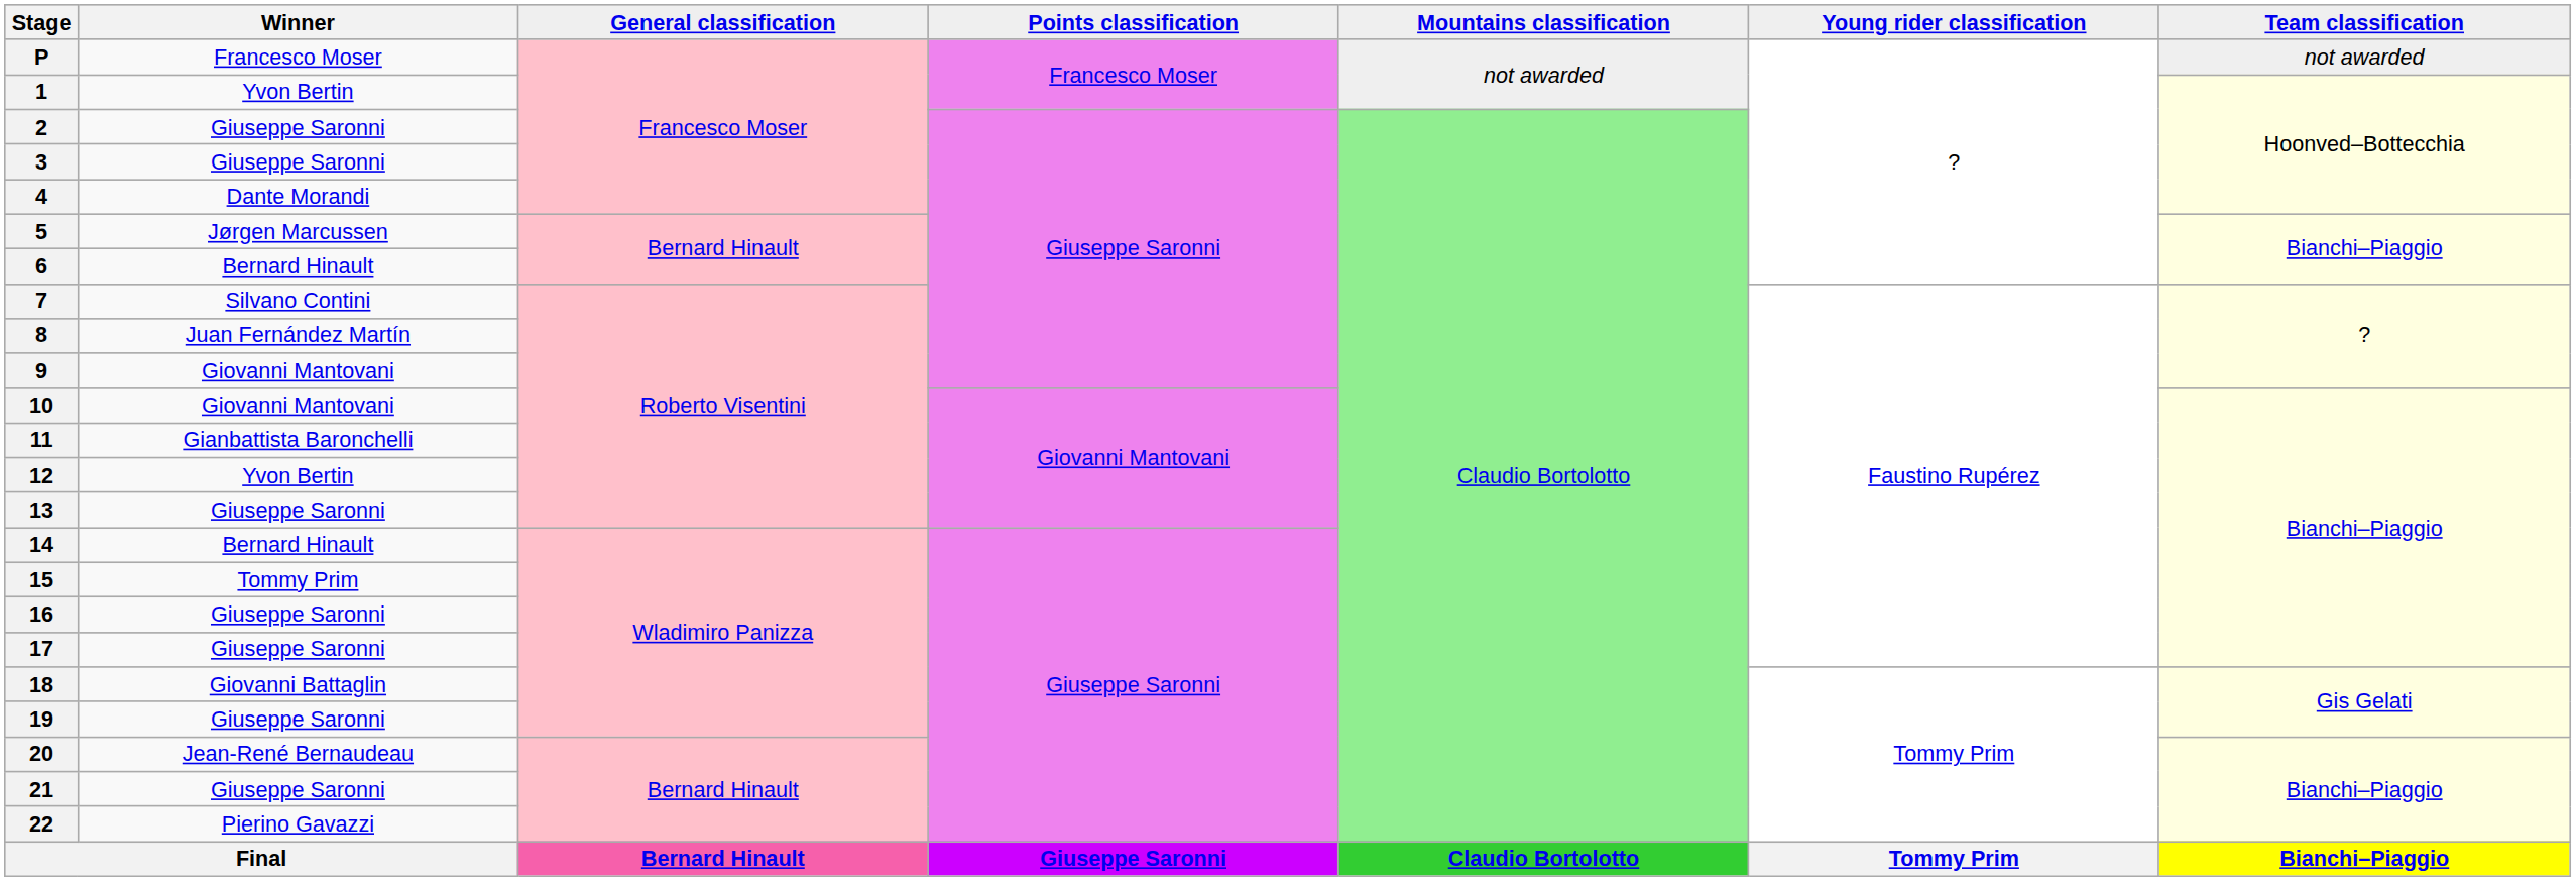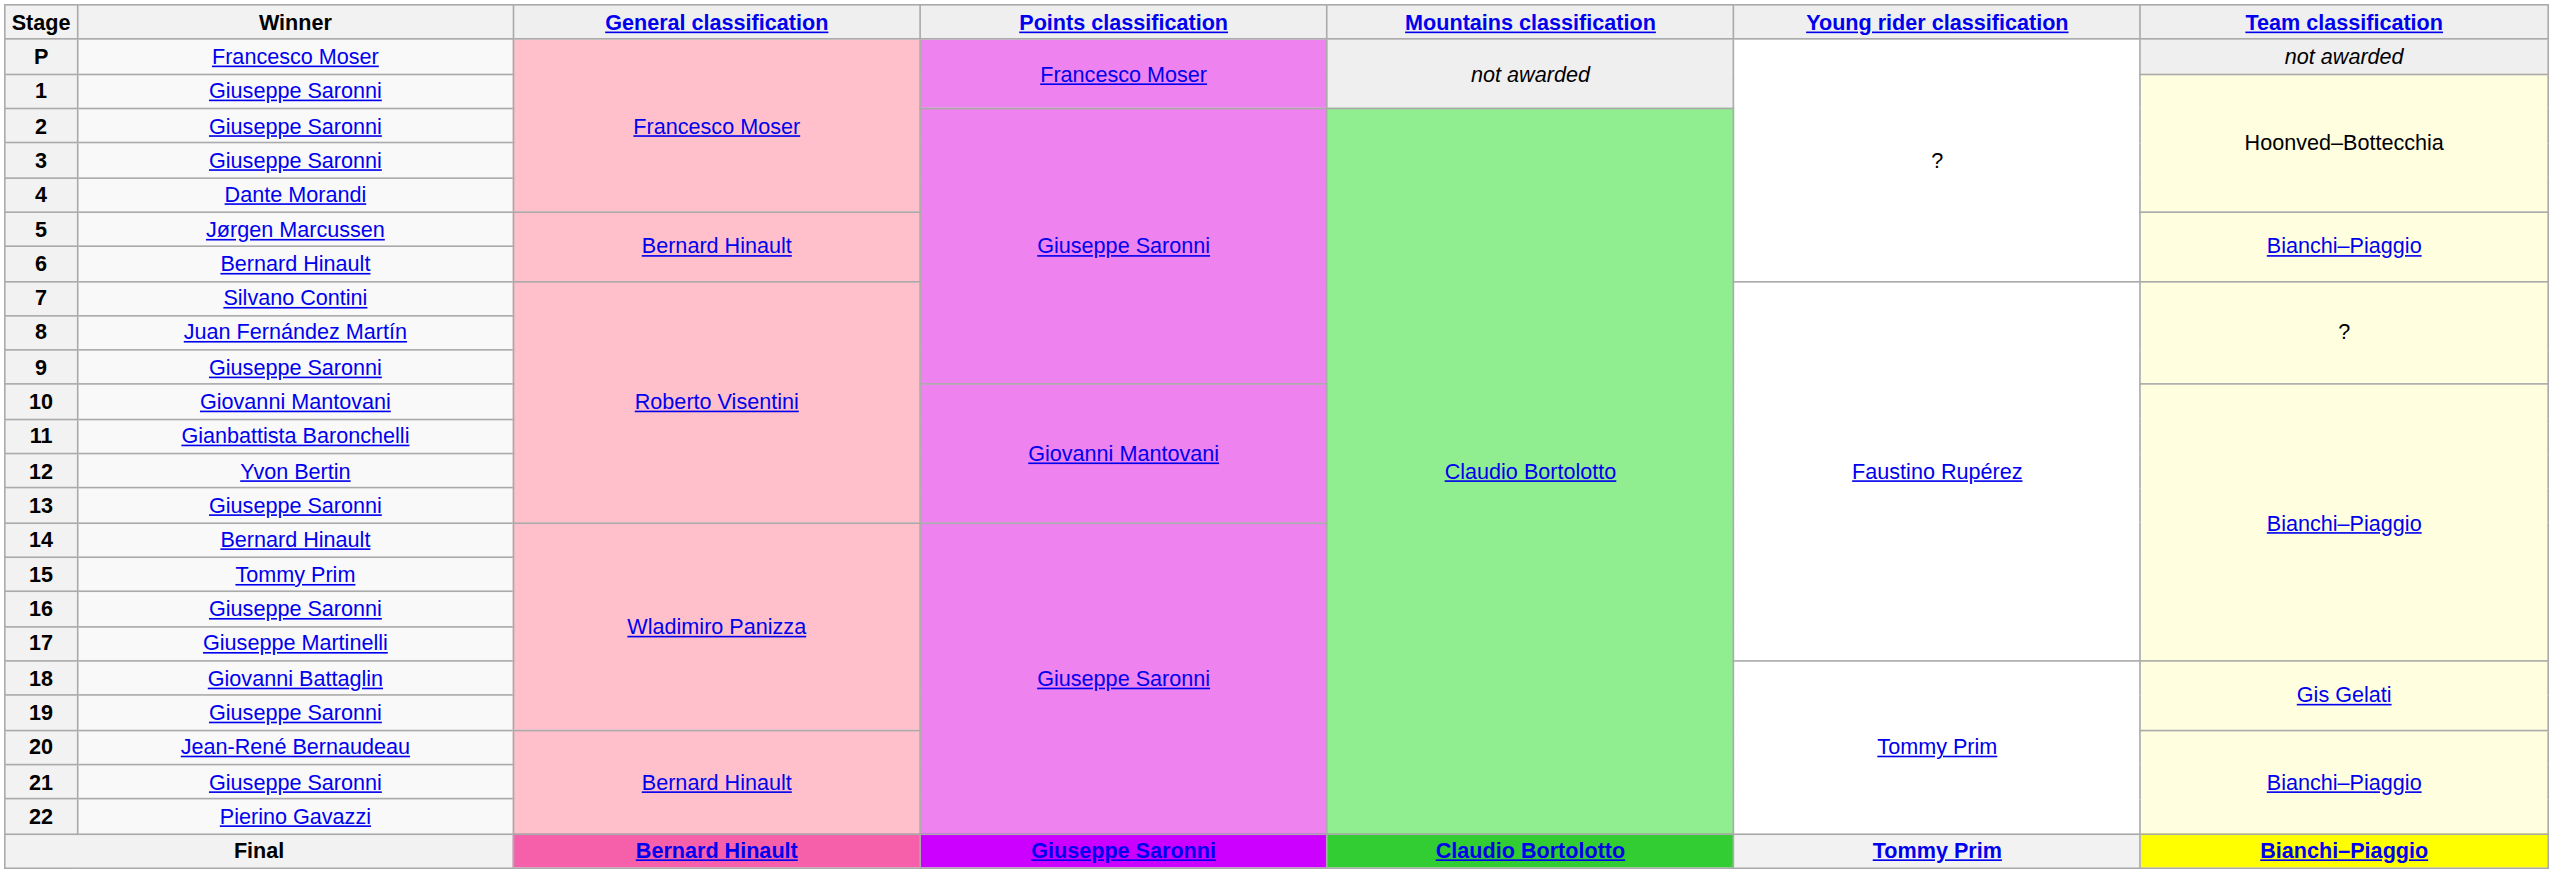1 | Winner: Yvon Bertin -> Giuseppe Saronni
9 | Winner: Giovanni Mantovani -> Giuseppe Saronni
17 | Winner: Giuseppe Saronni -> Giuseppe Martinelli
